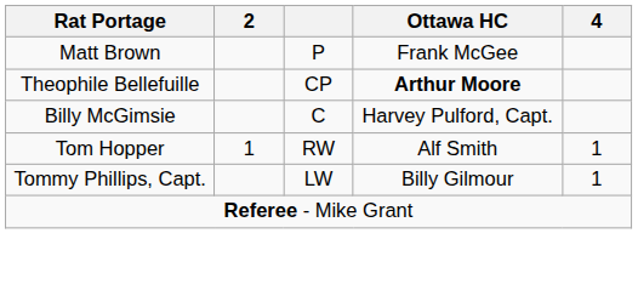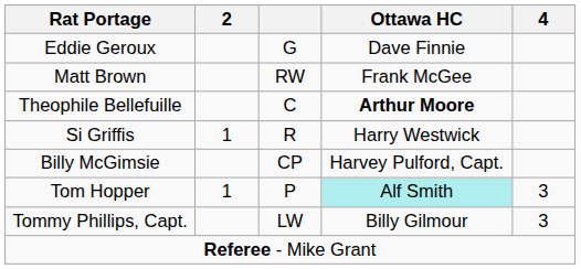+ row: Eddie Geroux | G | Dave Finnie
Matt Brown | column 3: P -> RW
Theophile Bellefuille | column 3: CP -> C
+ row: Si Griffis | 1 | R | Harry Westwick
Billy McGimsie | column 3: C -> CP
Tom Hopper | column 3: RW -> P
Tom Hopper | Ottawa HC: no background -> paleturquoise background
Tom Hopper | 4: 1 -> 3
Tommy Phillips, Capt. | 4: 1 -> 3
